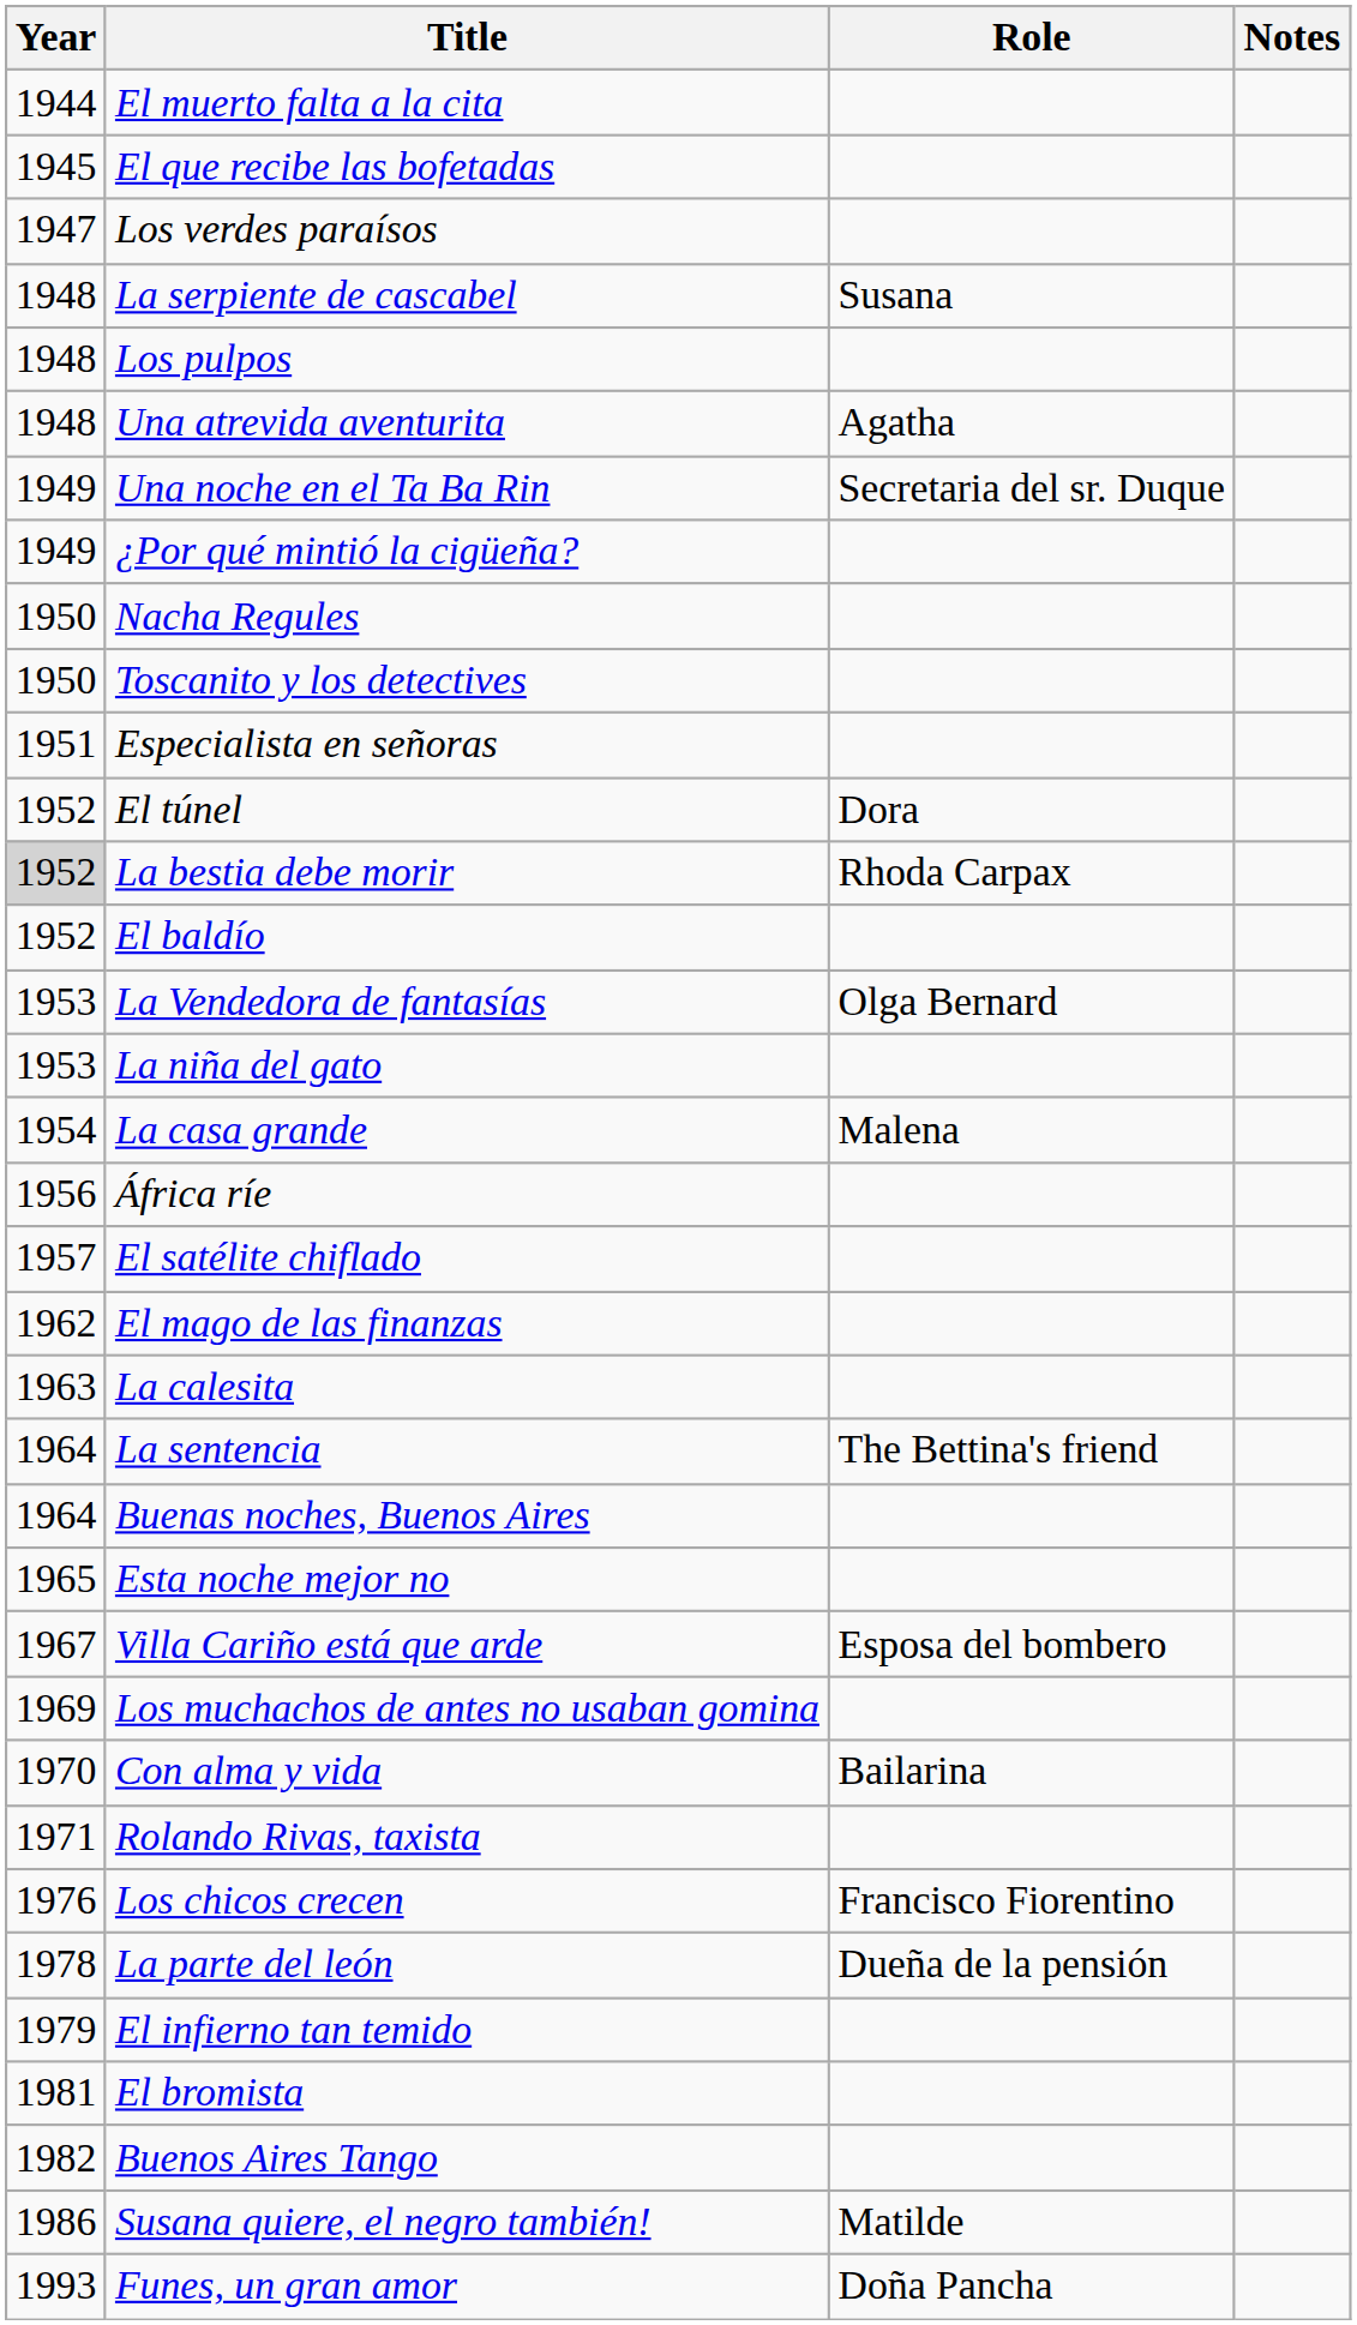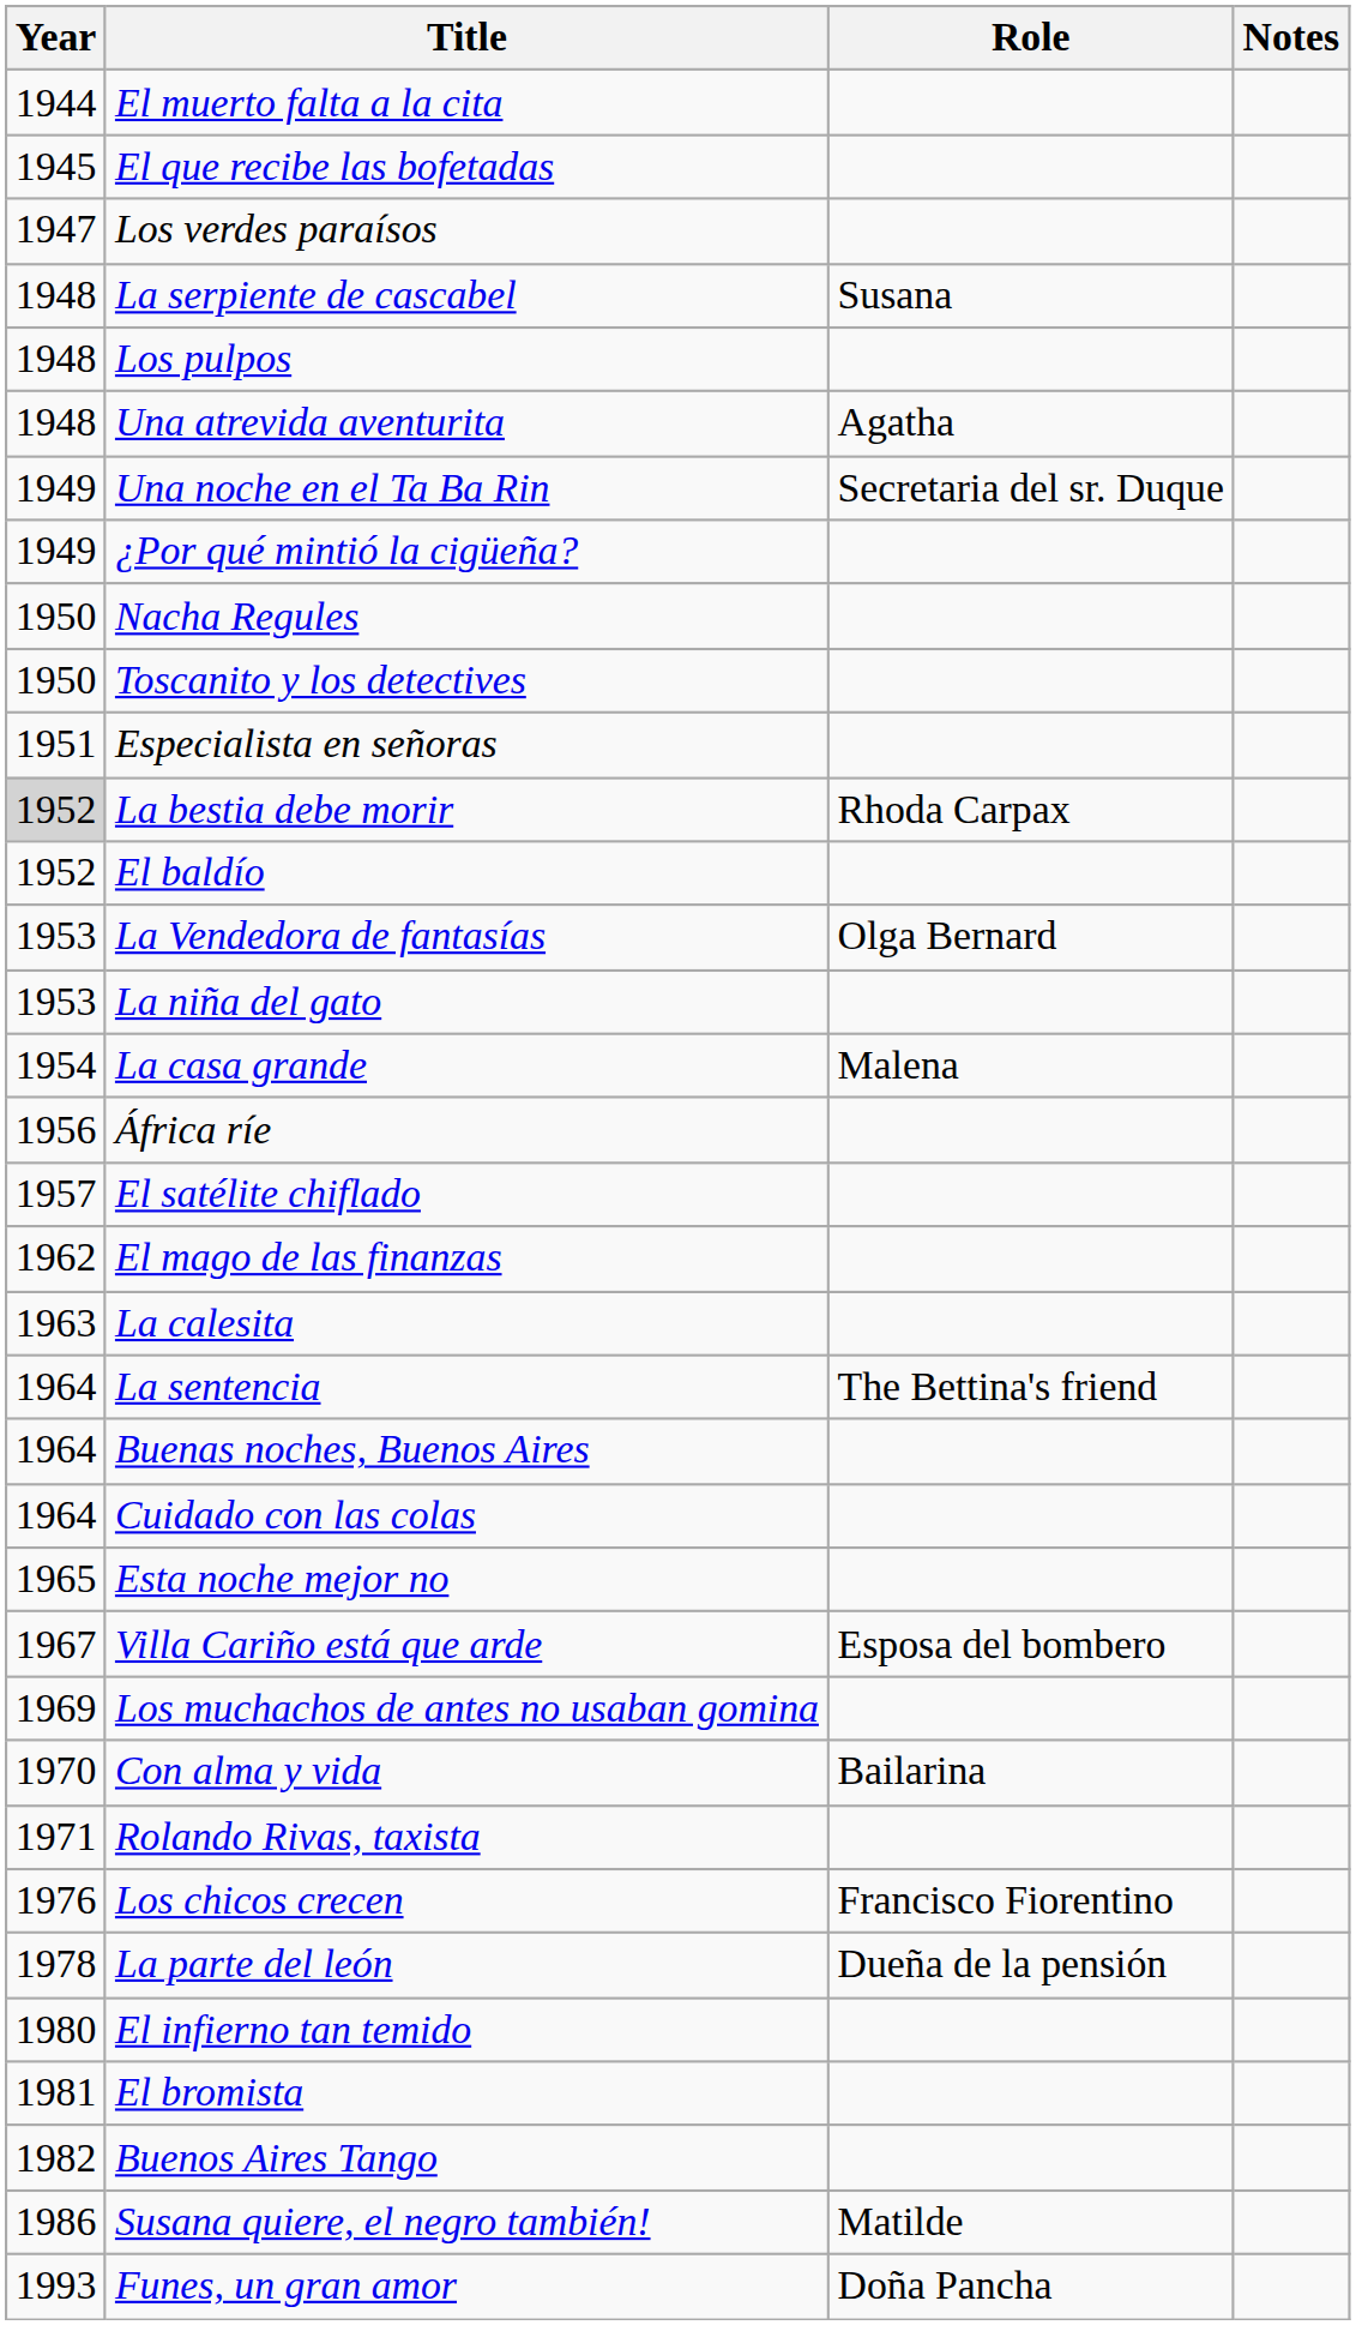- row: 1952 | El túnel | Dora
+ row: 1964 | Cuidado con las colas
El infierno tan temido | Year: 1979 -> 1980
